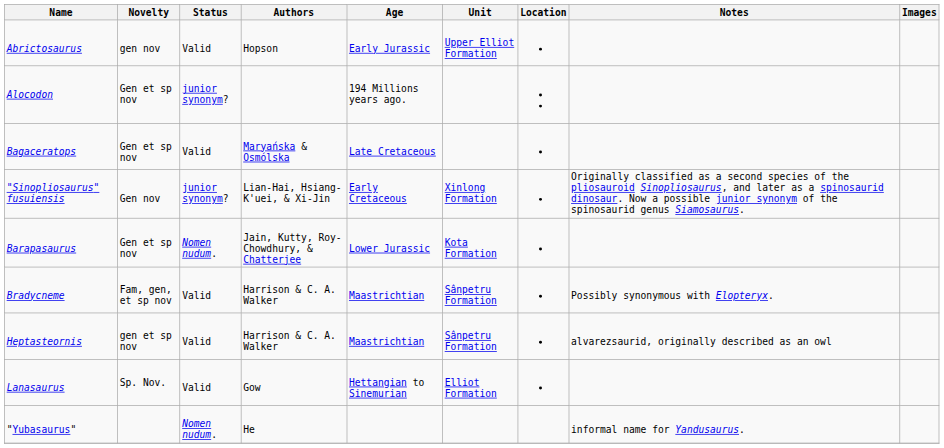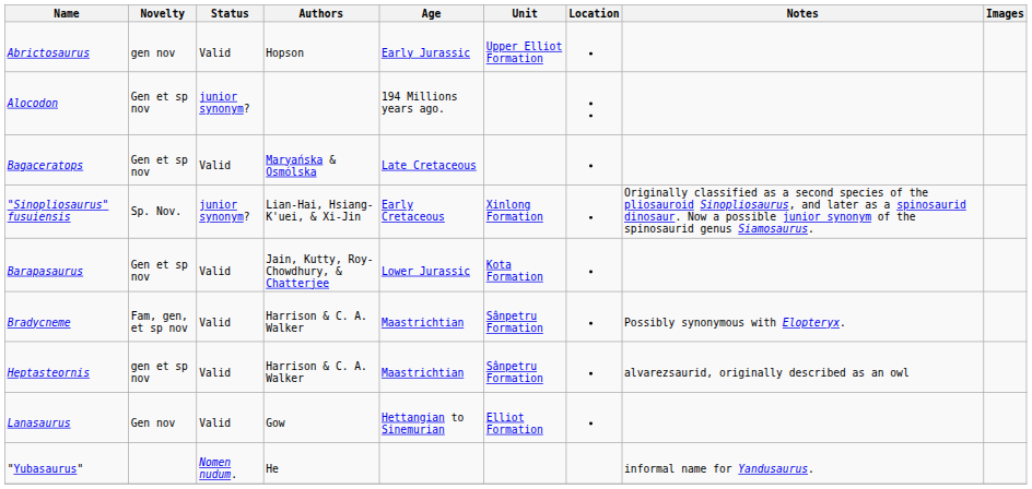"Sinopliosaurus" fusuiensis | Novelty: Gen nov -> Sp. Nov.
Barapasaurus | Status: Nomen nudum. -> Valid
Lanasaurus | Novelty: Sp. Nov. -> Gen nov
